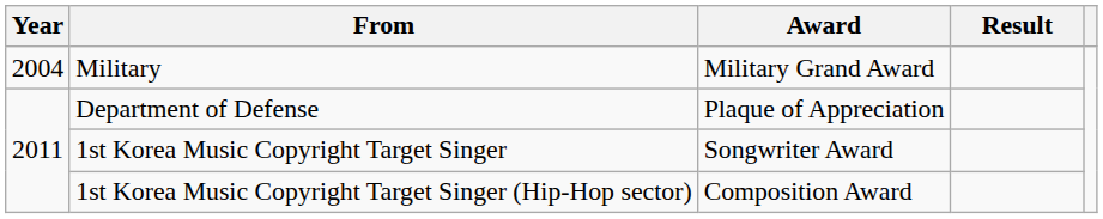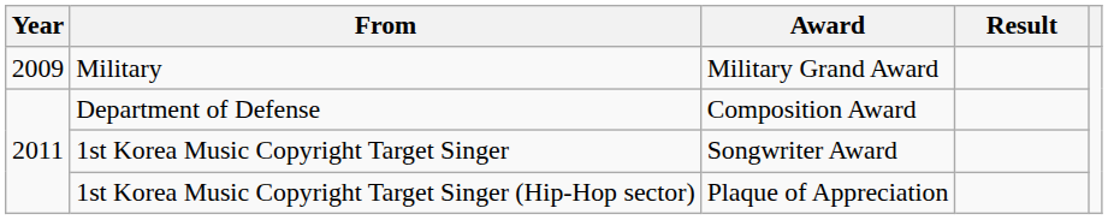Military | Year: 2004 -> 2009
Department of Defense | Award: Plaque of Appreciation -> Composition Award
1st Korea Music Copyright Target Singer (Hip-Hop sector) | Award: Composition Award -> Plaque of Appreciation
